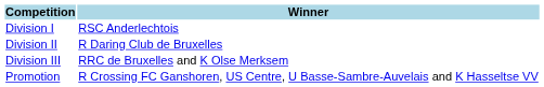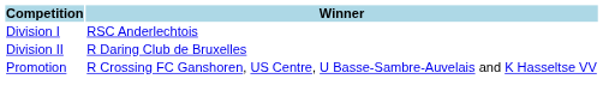- row: Division III | RRC de Bruxelles and K Olse Merksem
